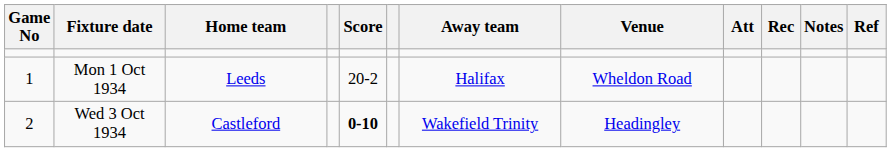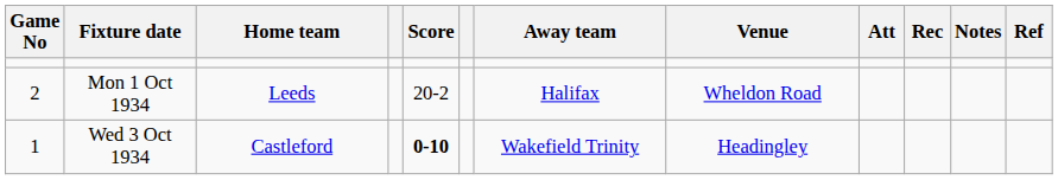Mon 1 Oct 1934 | Game No: 1 -> 2
Wed 3 Oct 1934 | Game No: 2 -> 1
